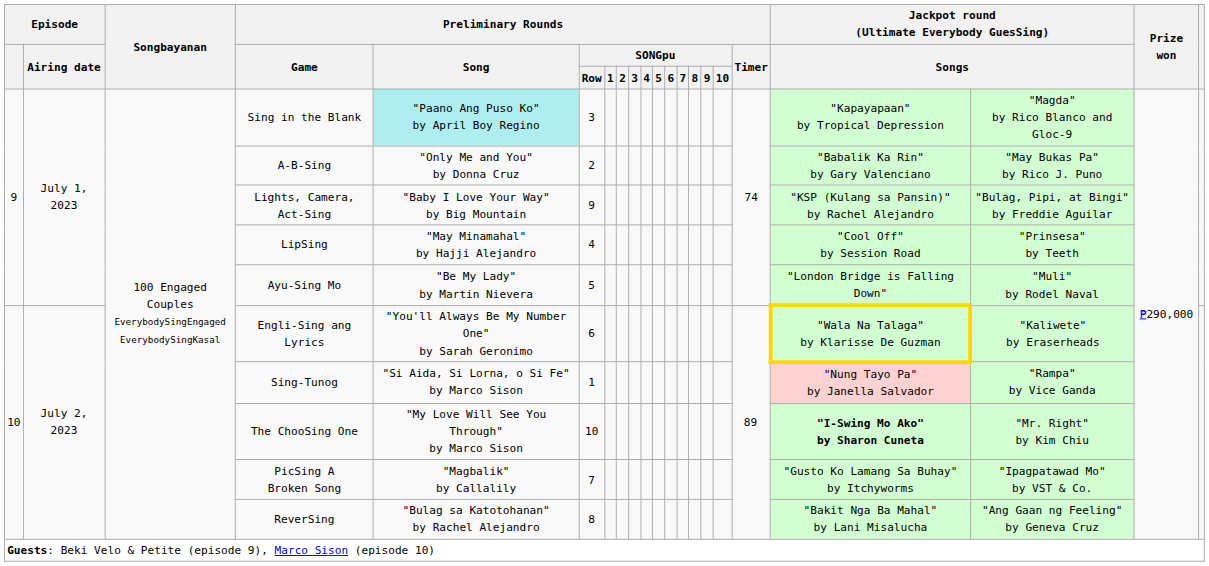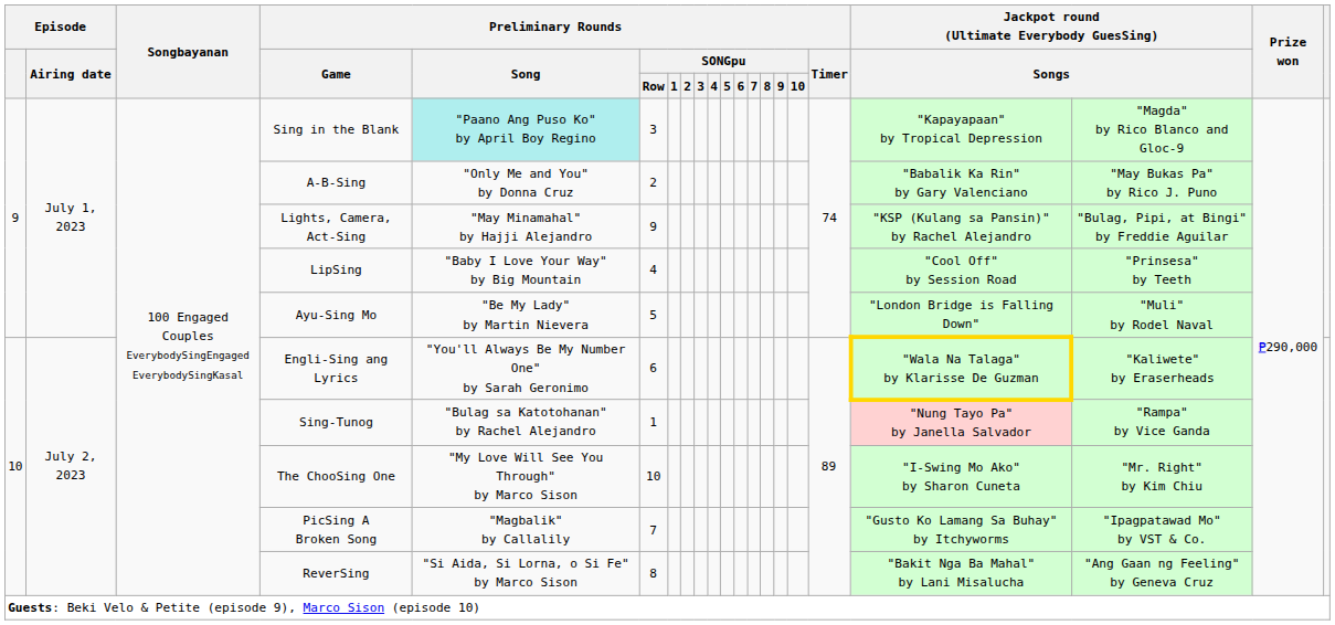Lights, Camera, Act-Sing | Preliminary Rounds / Song: "Baby I Love Your Way" by Big Mountain -> "May Minamahal" by Hajji Alejandro
LipSing | Preliminary Rounds / Song: "May Minamahal" by Hajji Alejandro -> "Baby I Love Your Way" by Big Mountain
Sing-Tunog | Preliminary Rounds / Song: "Si Aida, Si Lorna, o Si Fe" by Marco Sison -> "Bulag sa Katotohanan" by Rachel Alejandro
The ChooSing One | column 18: bold -> normal
ReverSing | Preliminary Rounds / Song: "Bulag sa Katotohanan" by Rachel Alejandro -> "Si Aida, Si Lorna, o Si Fe" by Marco Sison
